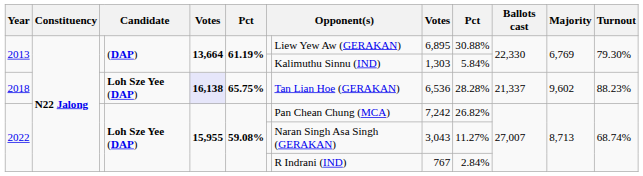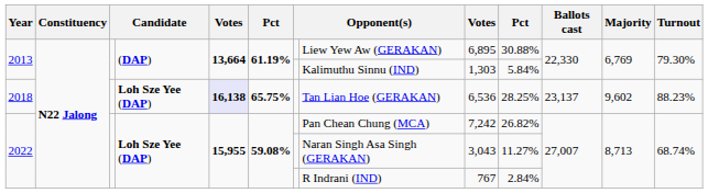2018 | column 10: 28.28% -> 28.25%
2018 | Ballots cast: 21,337 -> 23,137
